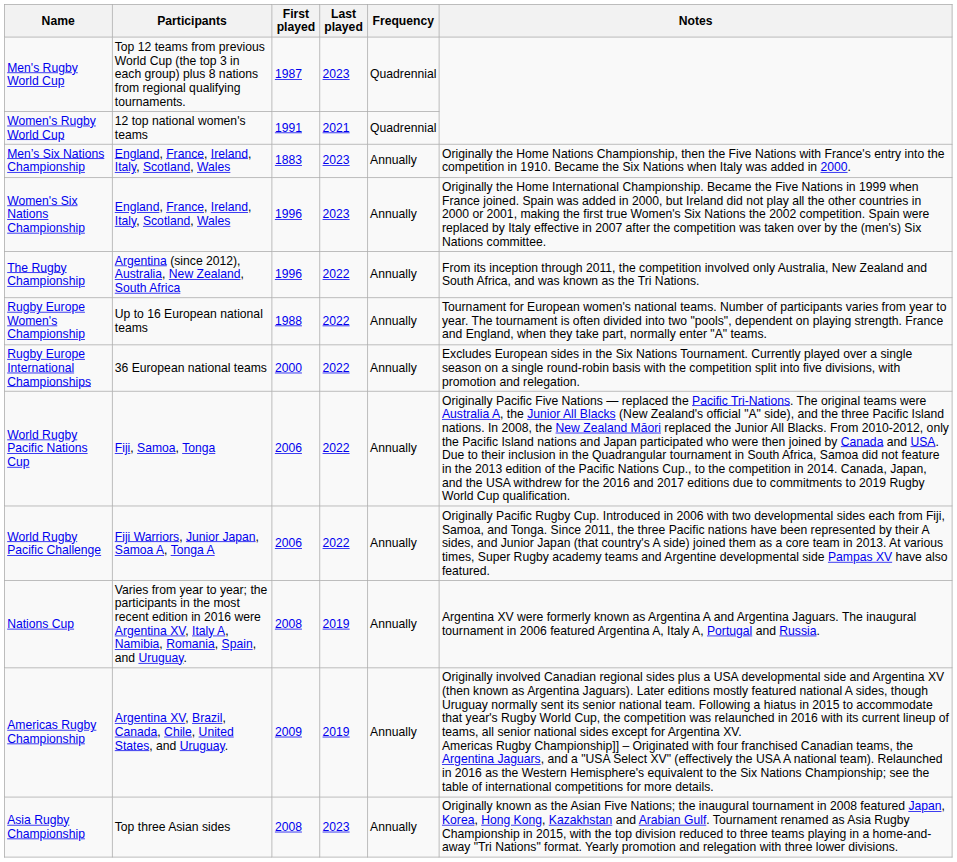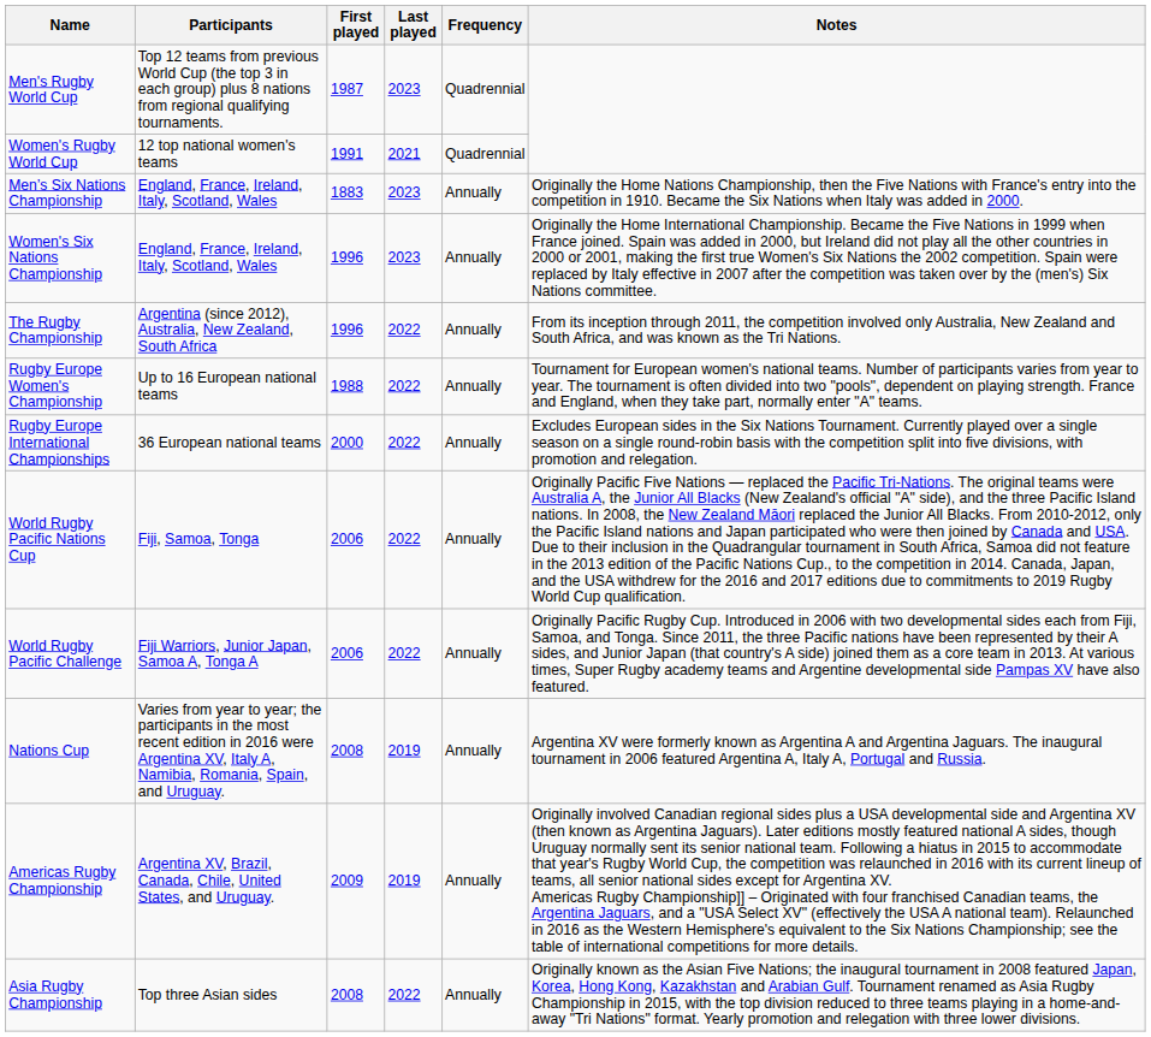Asia Rugby Championship | Last played: 2023 -> 2022
